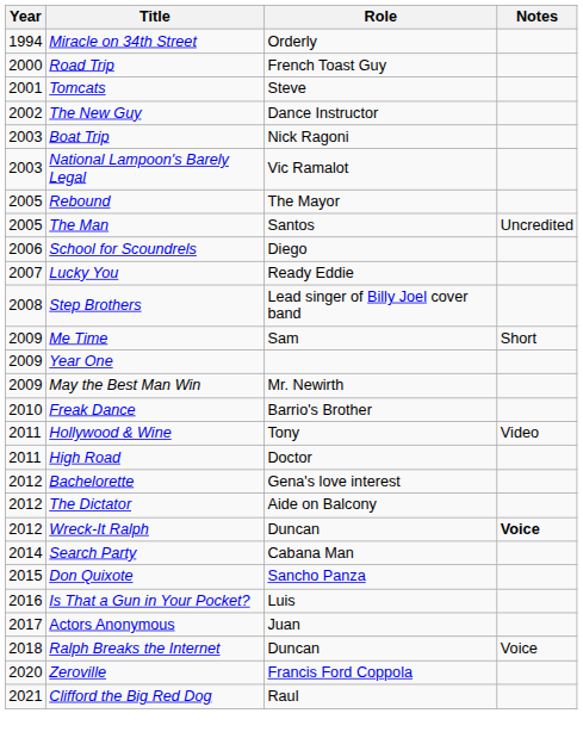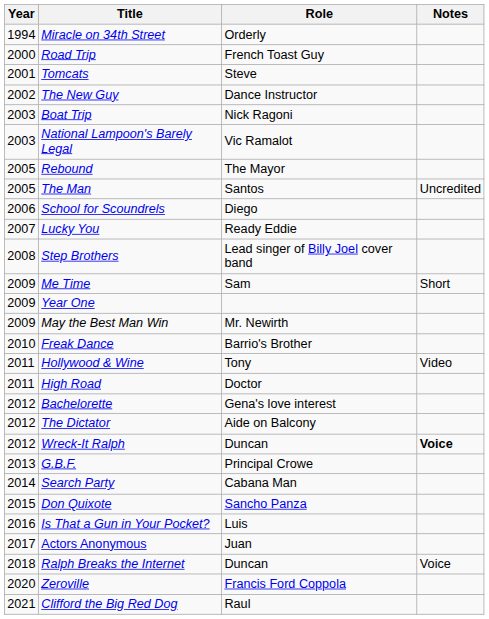+ row: 2013 | G.B.F. | Principal Crowe
